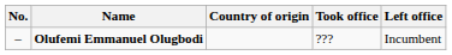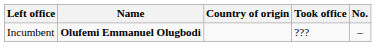columns swapped: No. <-> Left office
